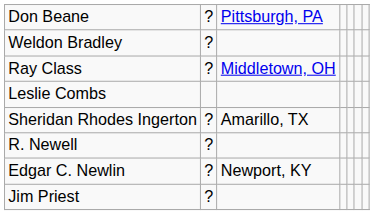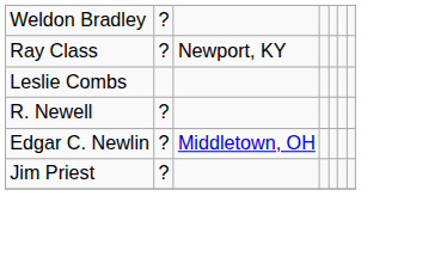- row: Don Beane | ? | Pittsburgh, PA
Ray Class | column 3: Middletown, OH -> Newport, KY
- row: Sheridan Rhodes Ingerton | ? | Amarillo, TX
Edgar C. Newlin | column 3: Newport, KY -> Middletown, OH
